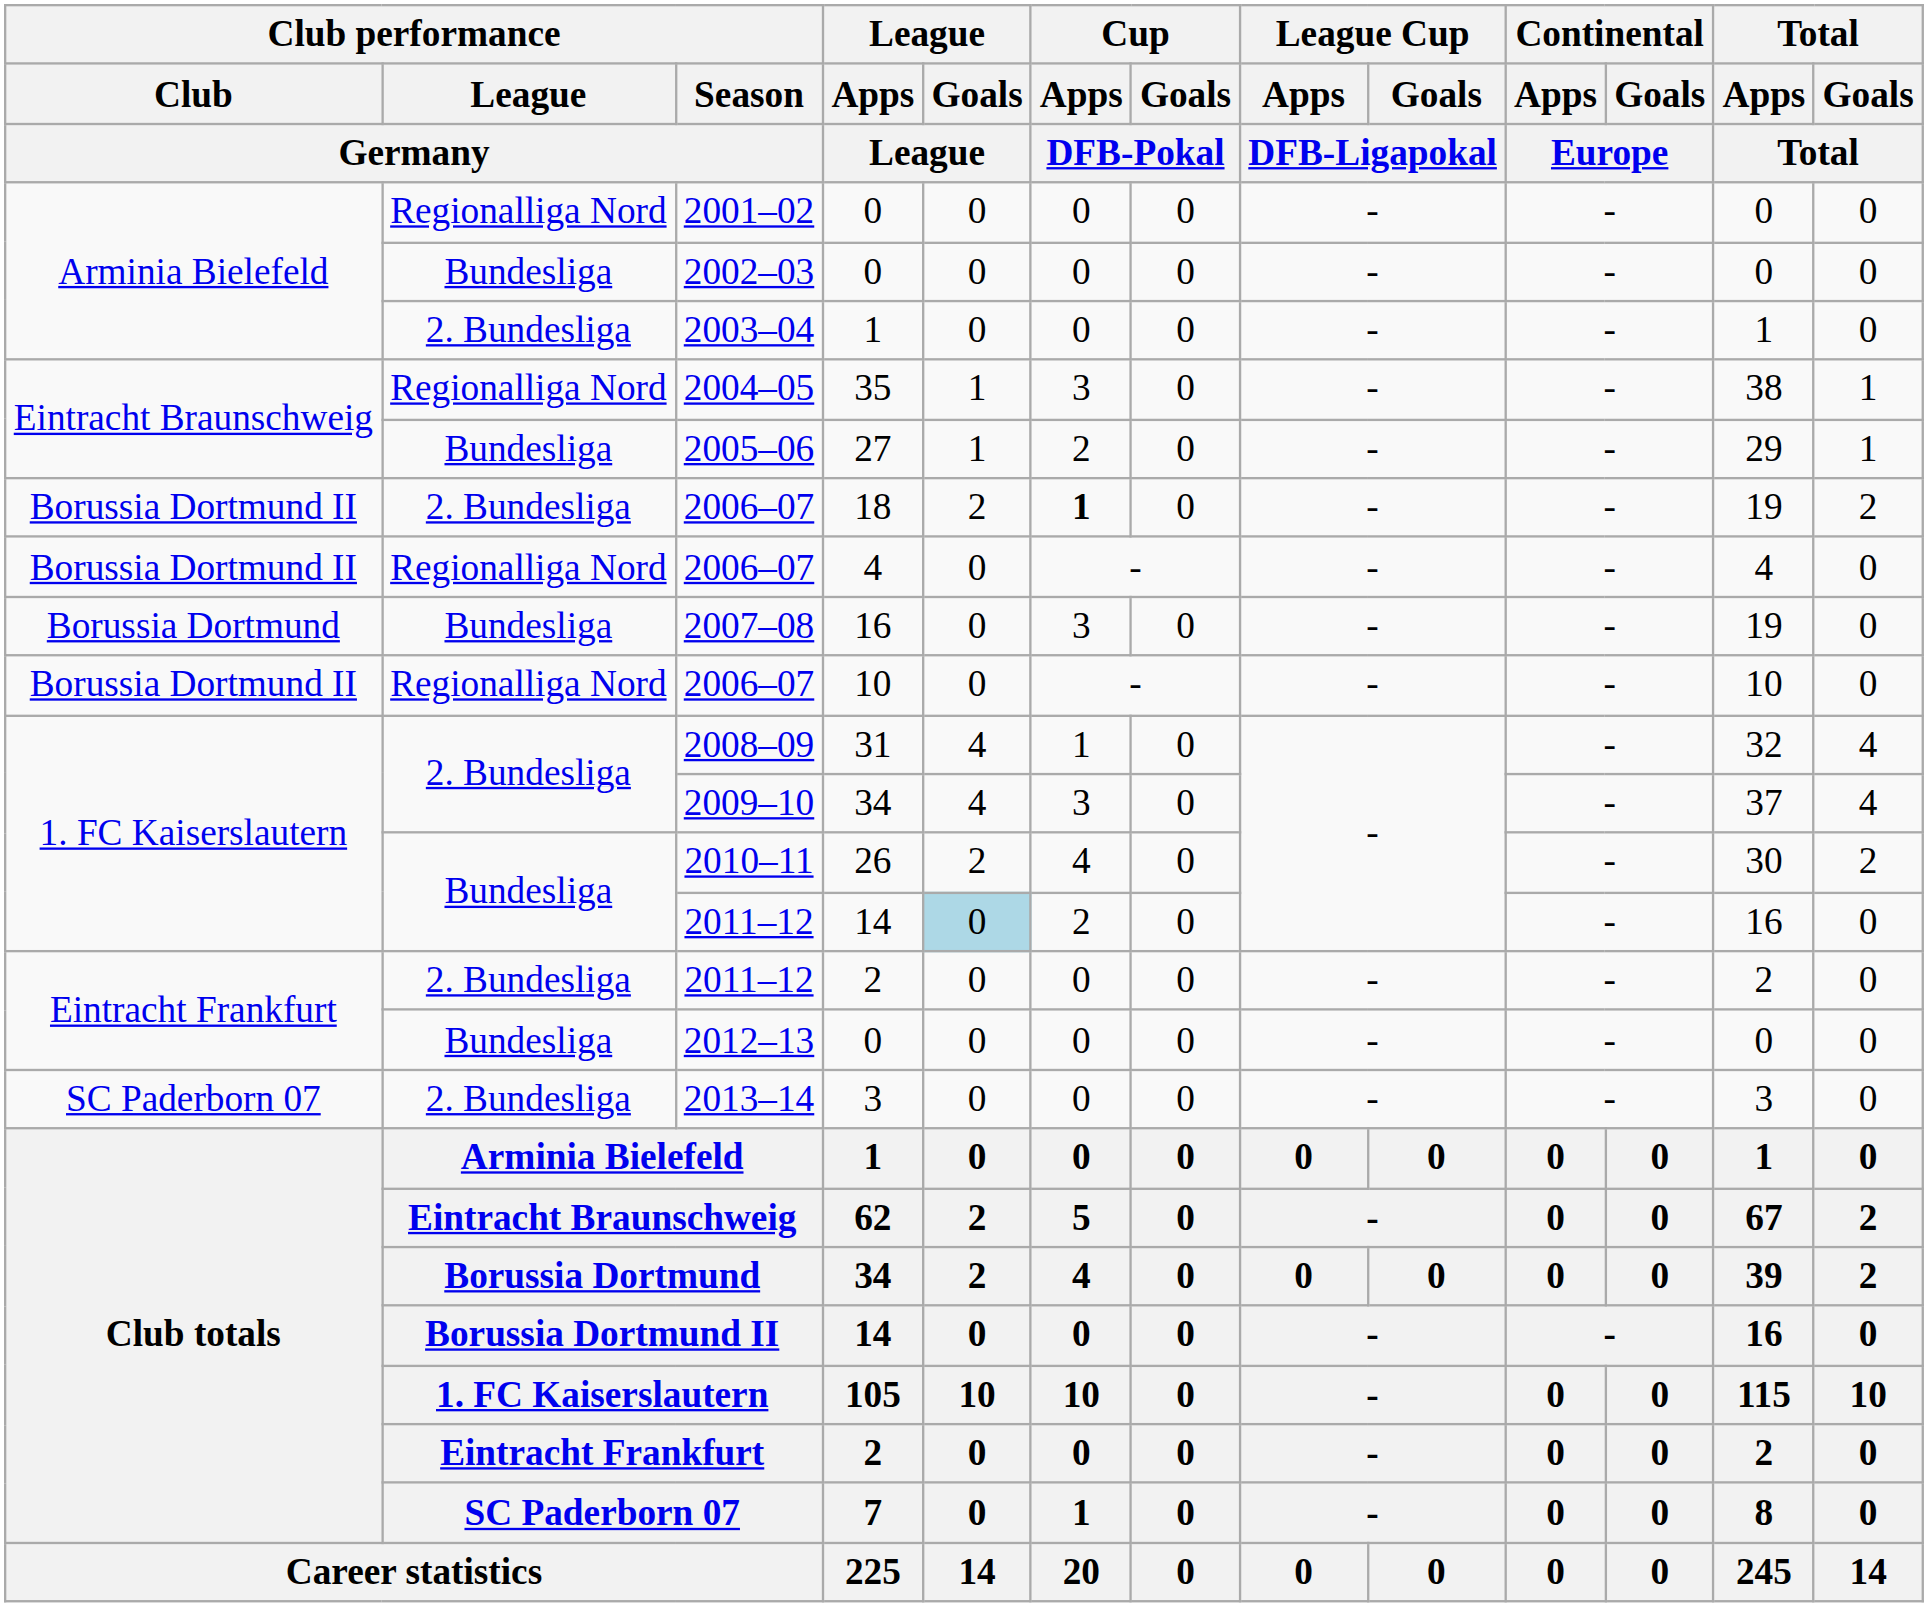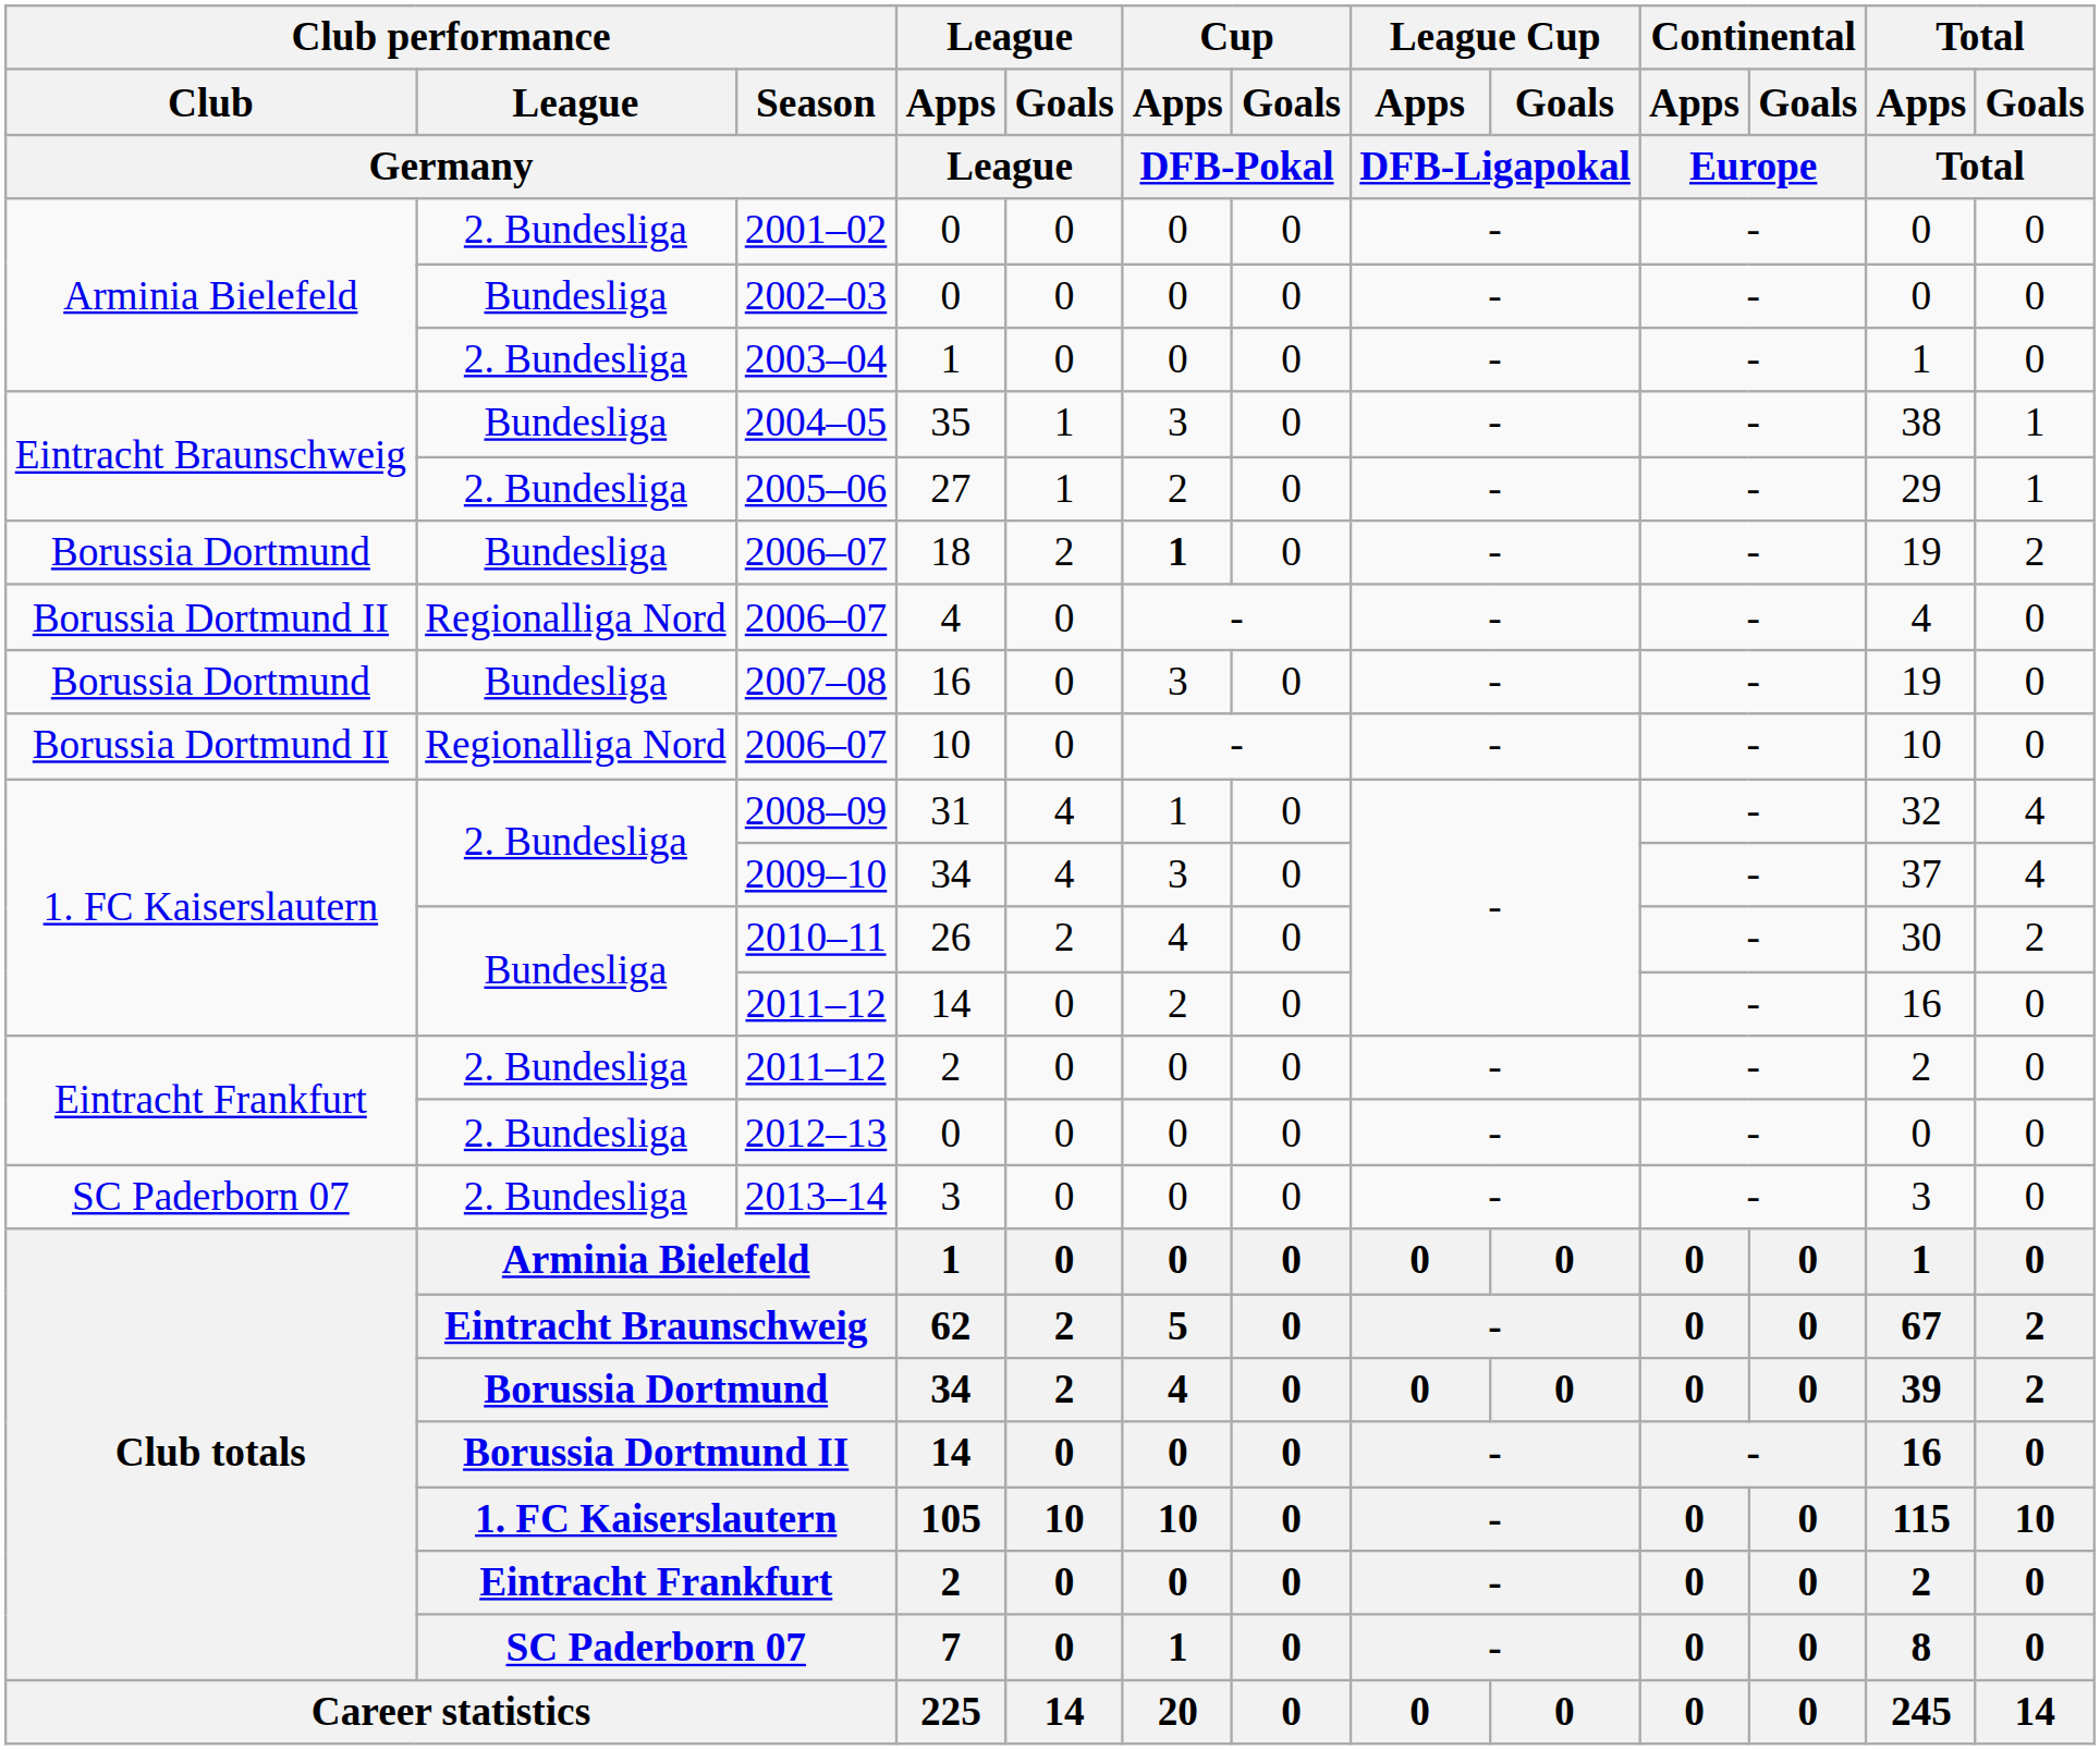2001–02 / 0 | Club performance / League / Germany: Regionalliga Nord -> 2. Bundesliga
35 | Club performance / League / Germany: Regionalliga Nord -> Bundesliga
27 | Club performance / League / Germany: Bundesliga -> 2. Bundesliga
18 | Club performance / Club / Germany: Borussia Dortmund II -> Borussia Dortmund
18 | Club performance / League / Germany: 2. Bundesliga -> Bundesliga
2011–12 / 14 | League / Goals / League: lightblue background -> no background
2012–13 / 0 | Club performance / League / Germany: Bundesliga -> 2. Bundesliga
